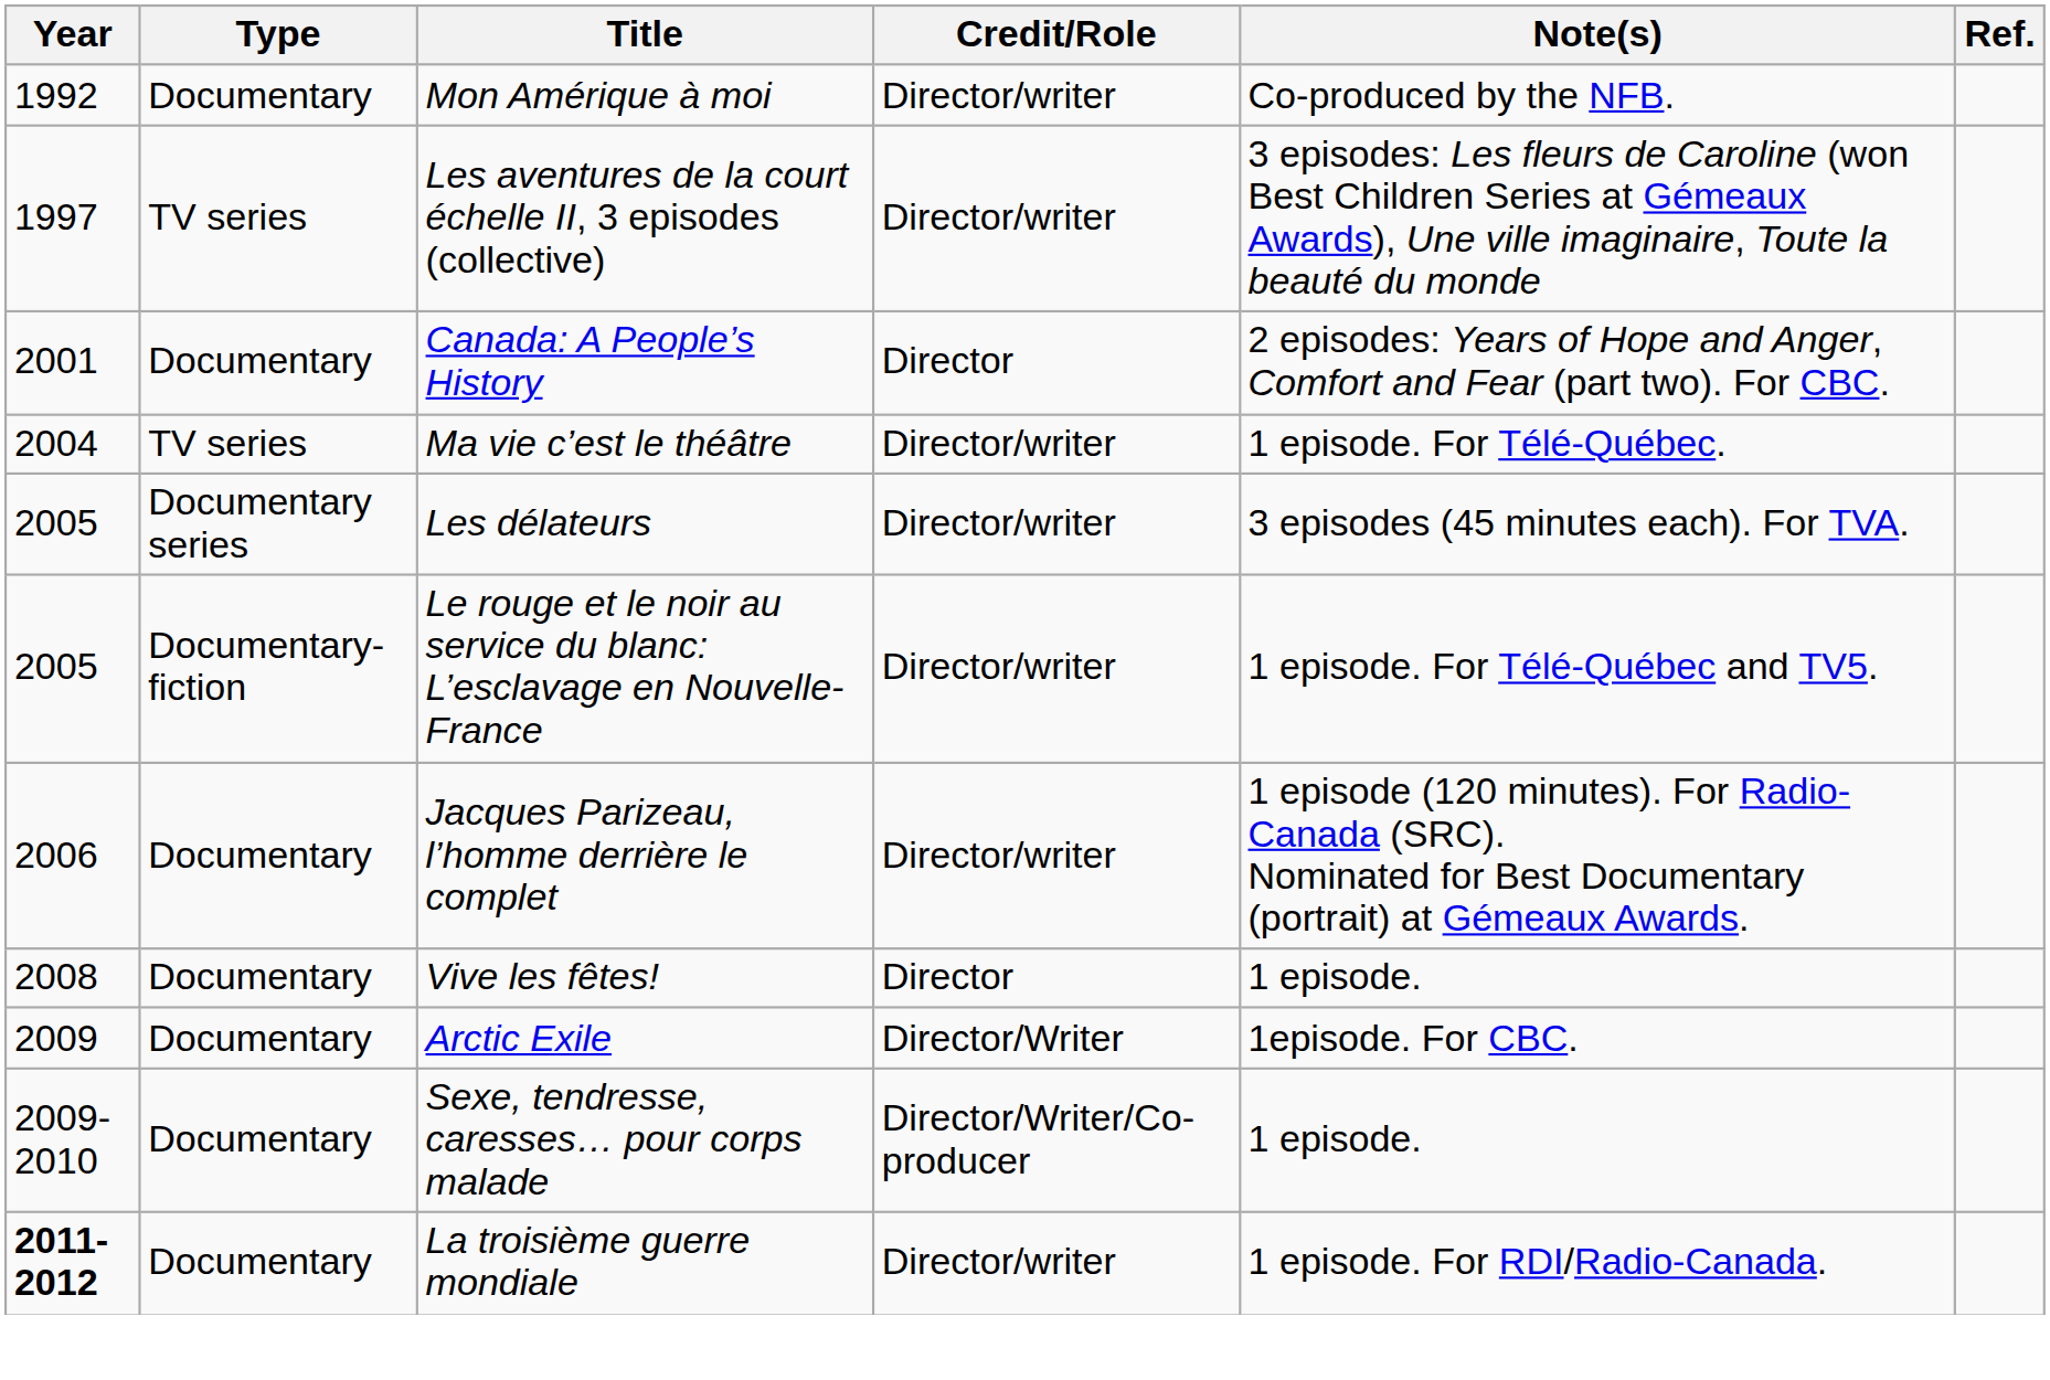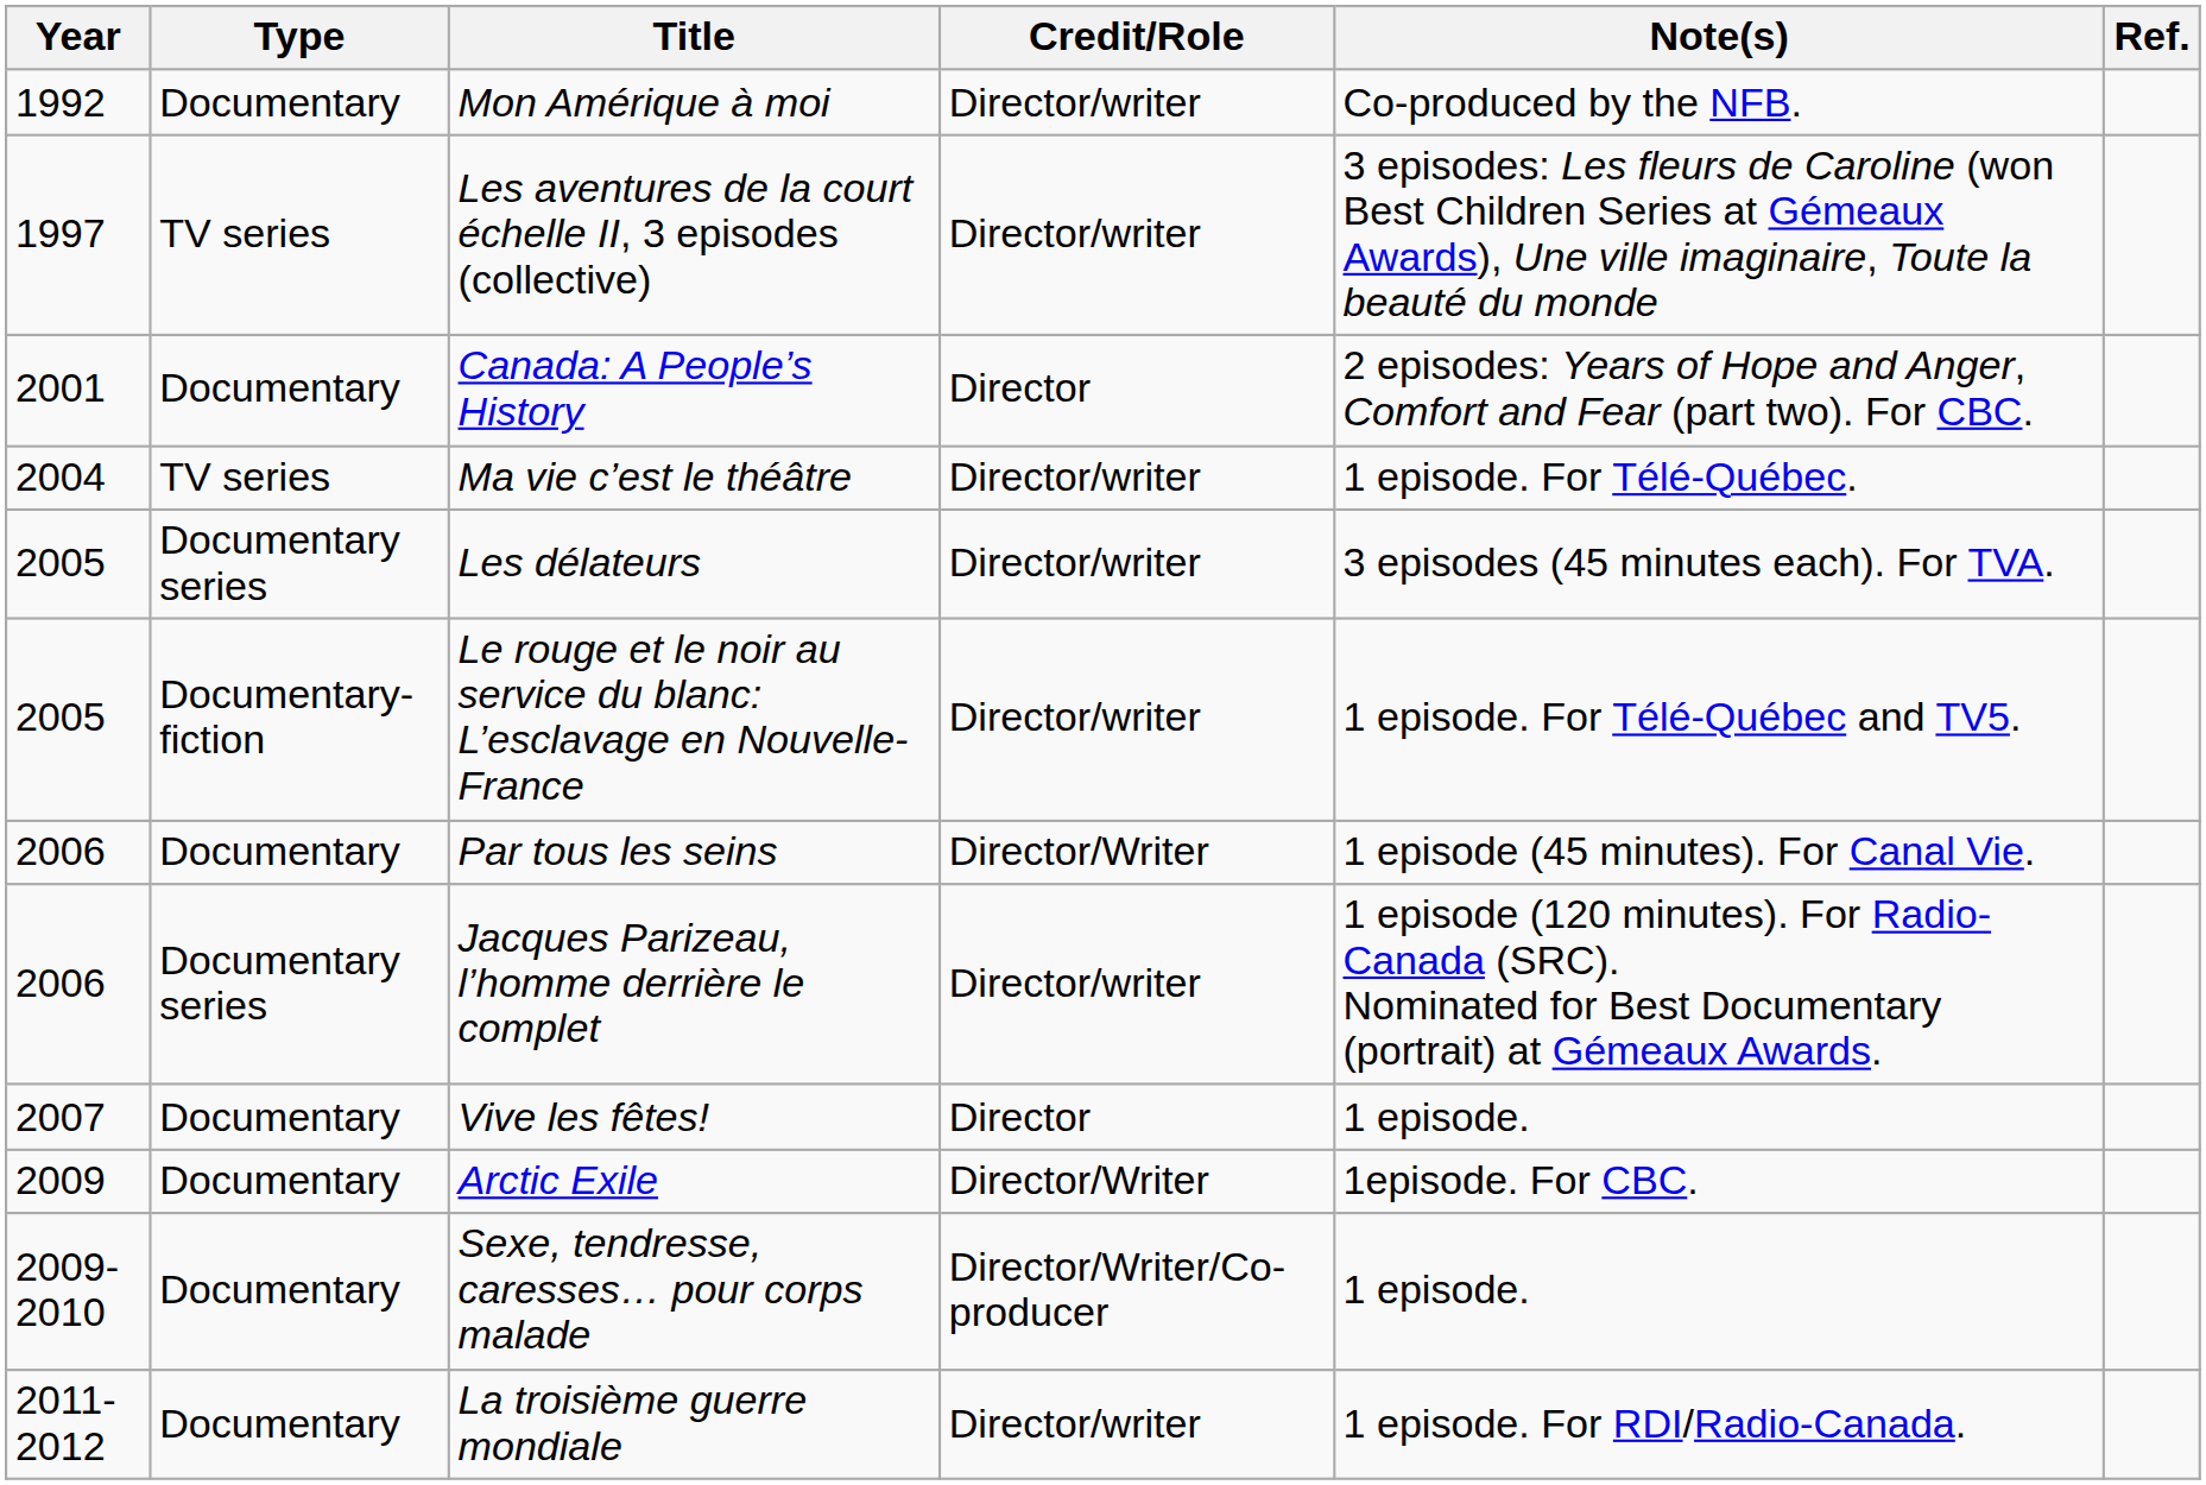+ row: 2006 | Documentary | Par tous les seins | Director/Writer | 1 episode (45 minutes). For Canal Vie.
Jacques Parizeau, l’homme derrière le complet | Type: Documentary -> Documentary series
Vive les fêtes! | Year: 2008 -> 2007
La troisième guerre mondiale | Year: bold -> normal
